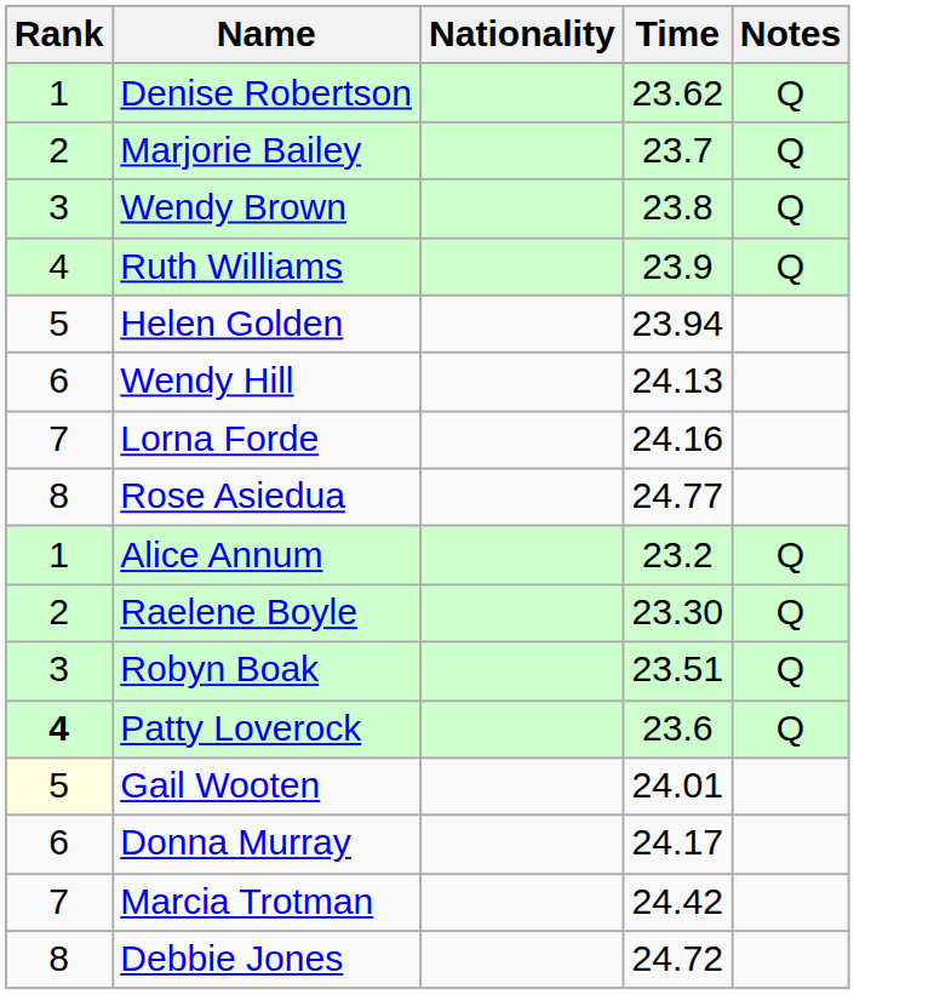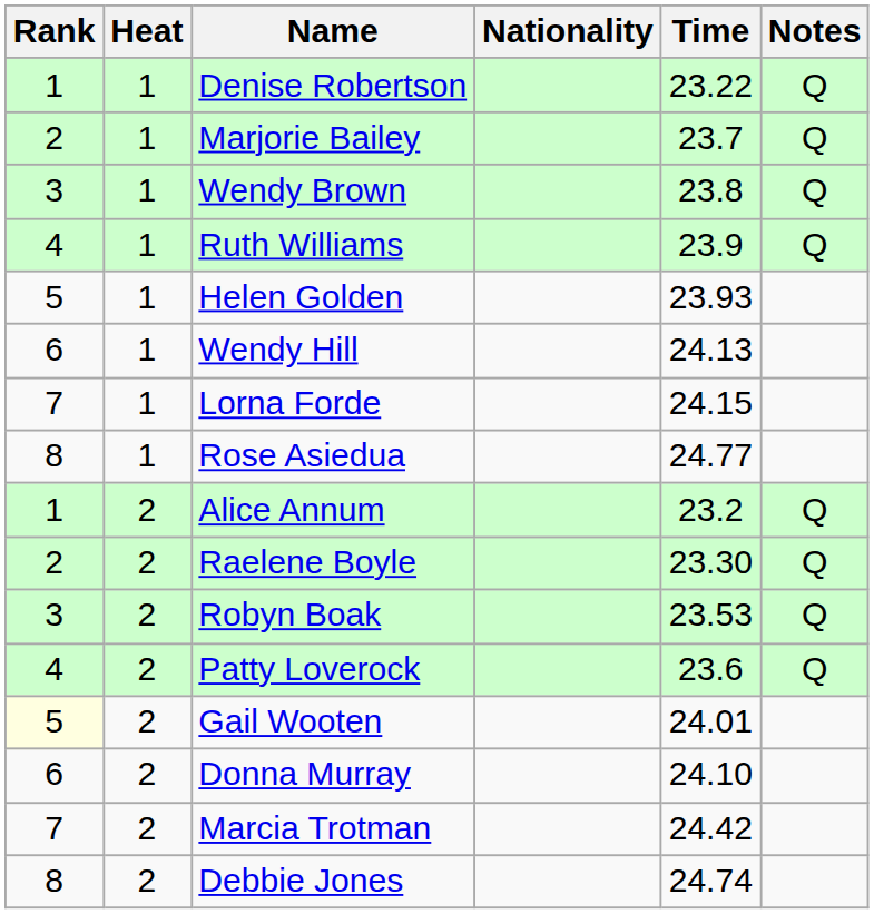+ column: Heat | 1 | 1 | 1 | 1 | 1 | 1 | 1 | 1 | 2 | 2 | 2 | 2 | 2 | 2 | 2 | 2
Denise Robertson | Time: 23.62 -> 23.22
Helen Golden | Time: 23.94 -> 23.93
Lorna Forde | Time: 24.16 -> 24.15
Robyn Boak | Time: 23.51 -> 23.53
Patty Loverock | Rank: bold -> normal
Donna Murray | Time: 24.17 -> 24.10
Debbie Jones | Time: 24.72 -> 24.74
